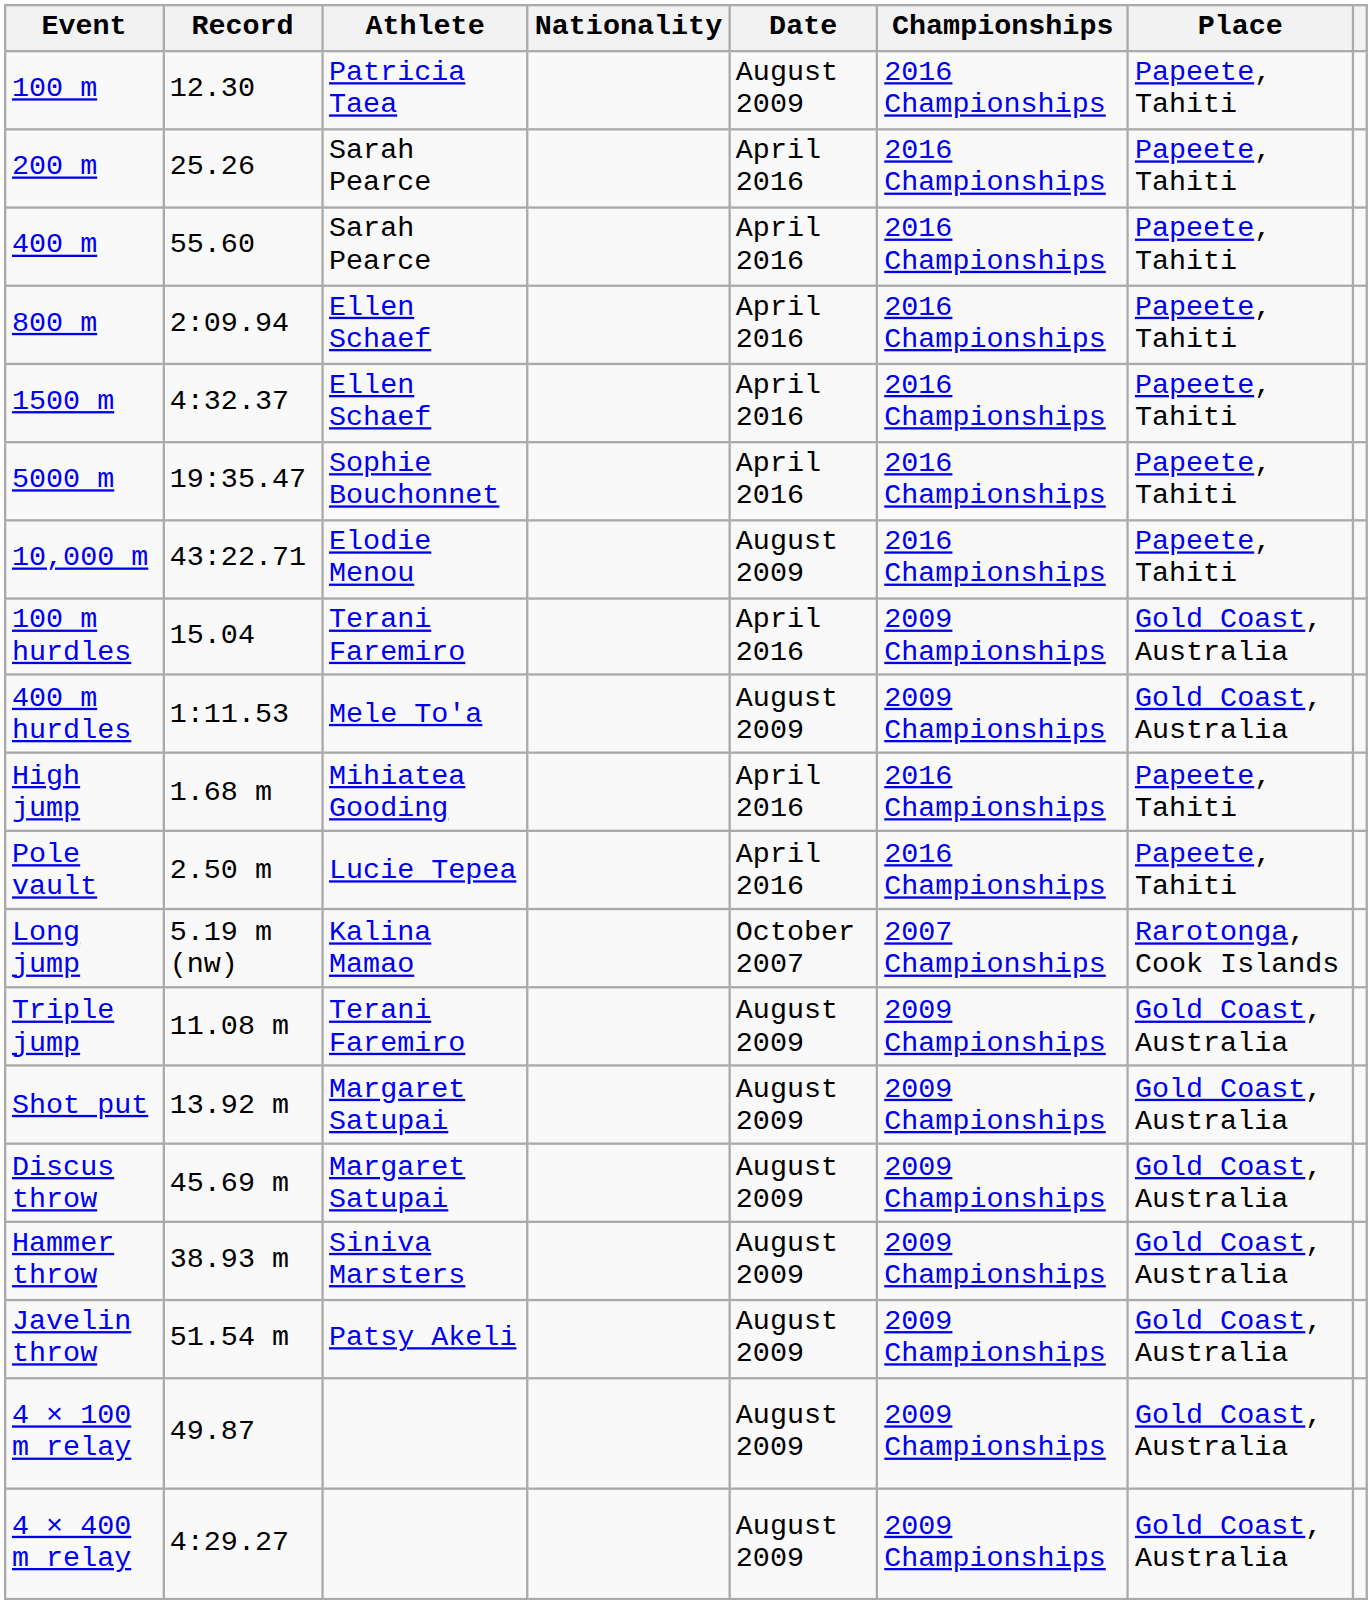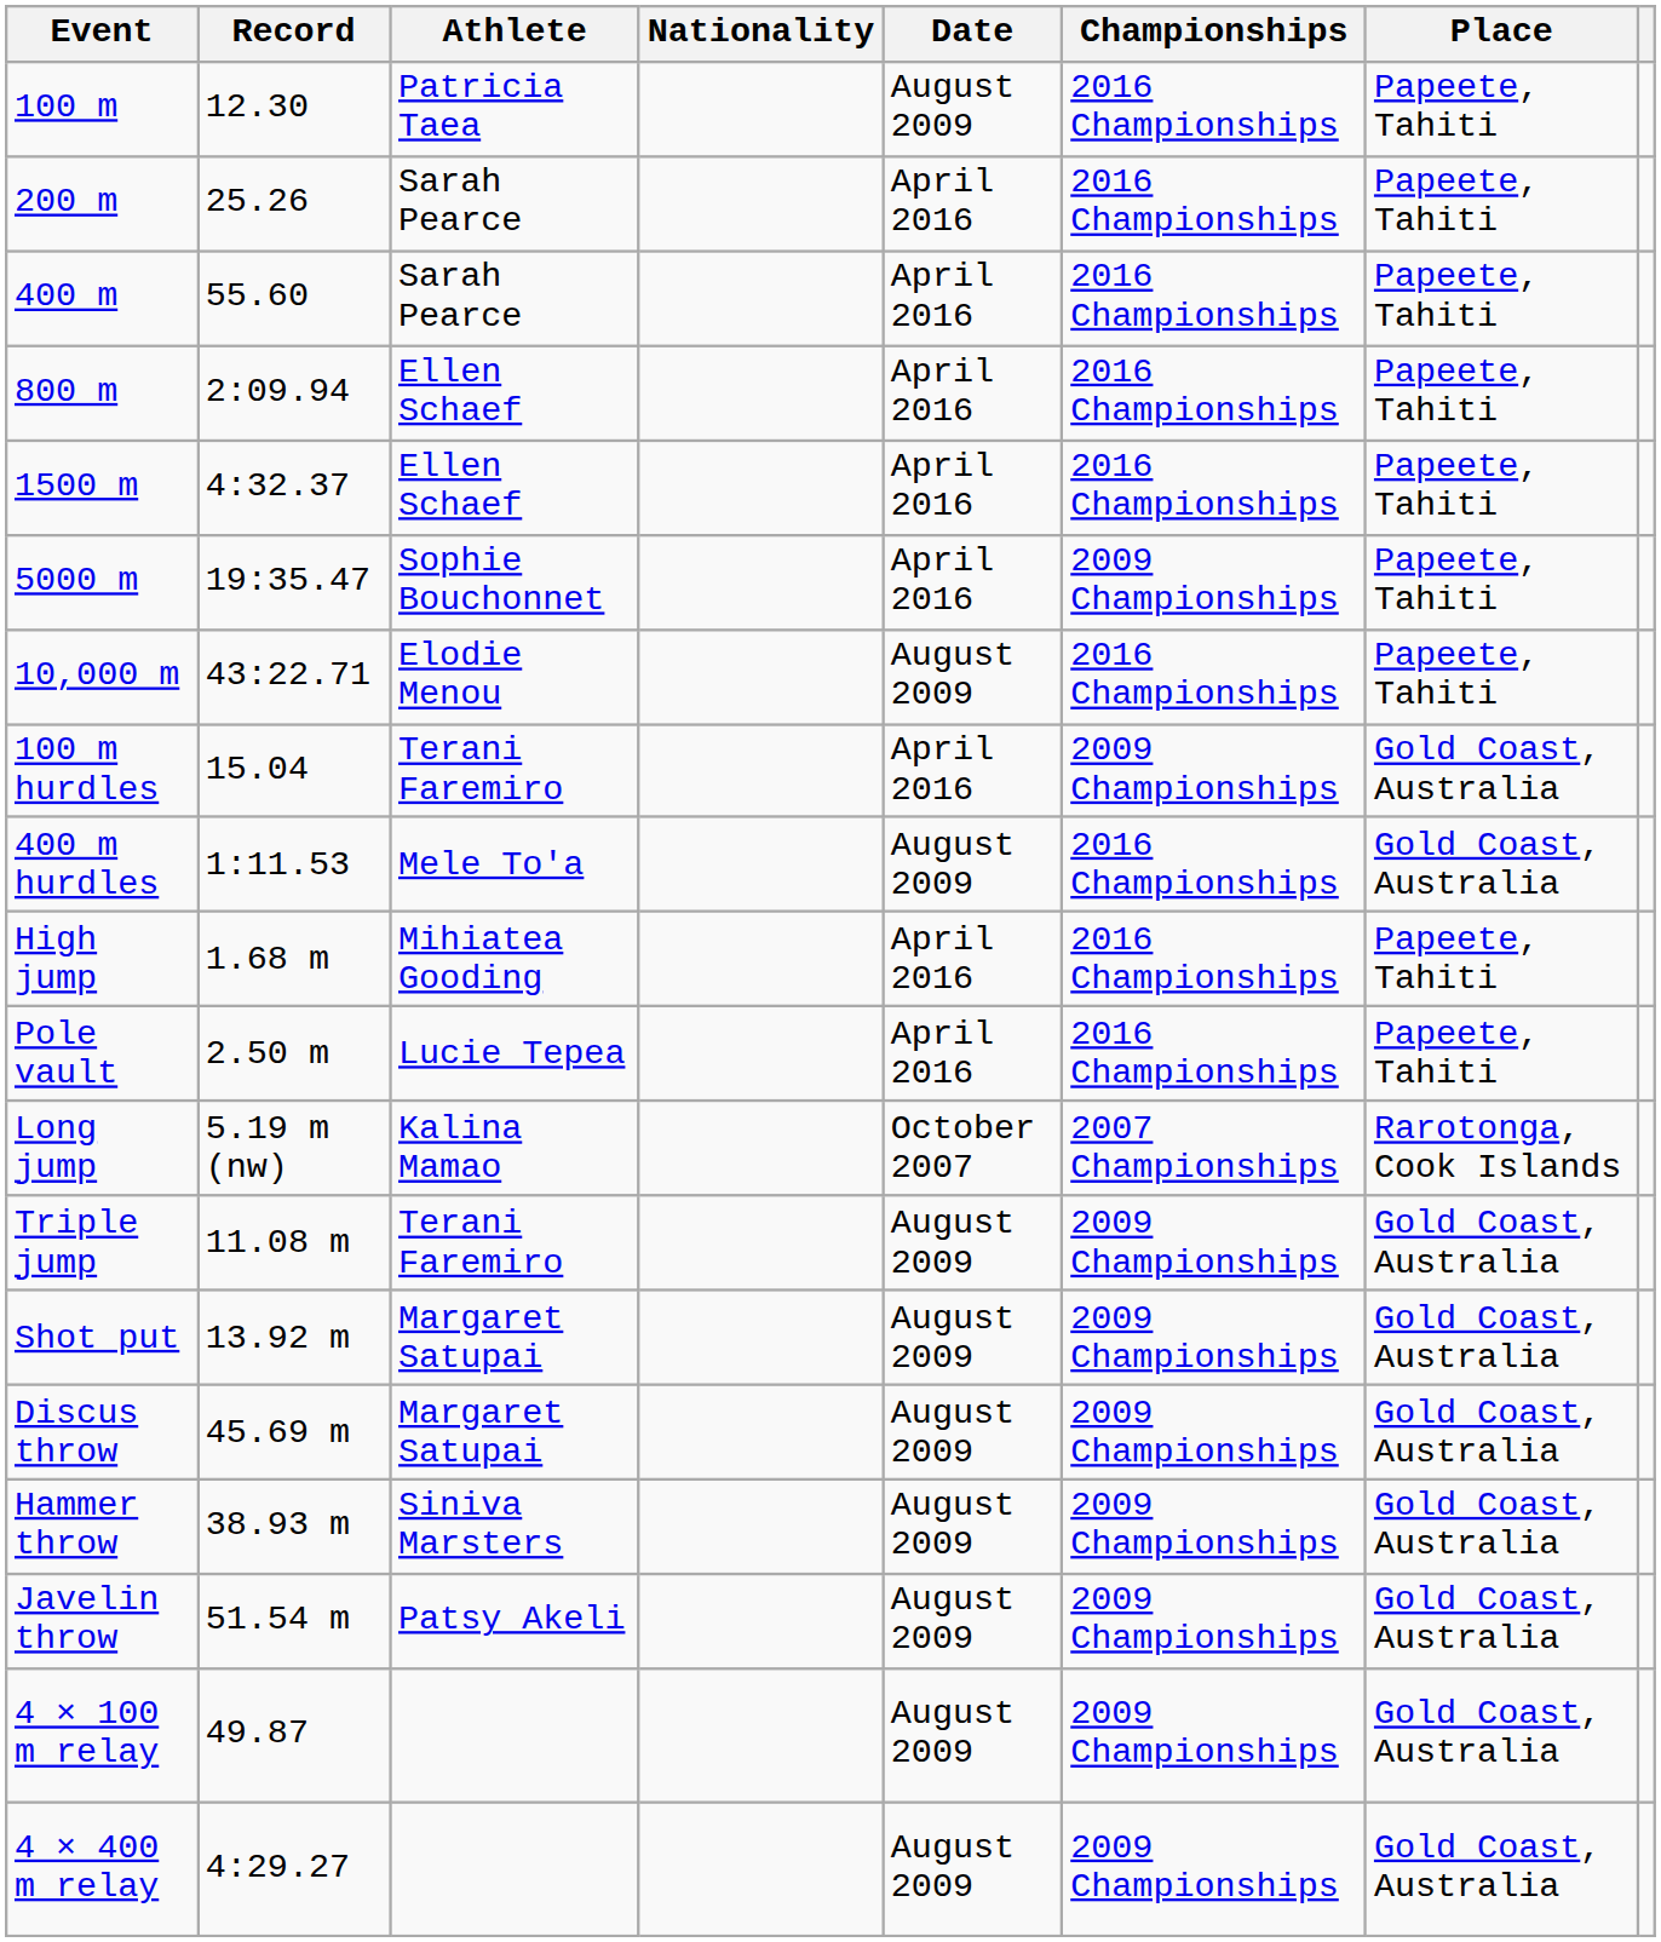5000 m | Championships: 2016 Championships -> 2009 Championships
400 m hurdles | Championships: 2009 Championships -> 2016 Championships
